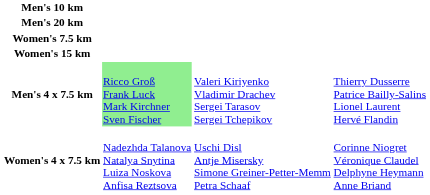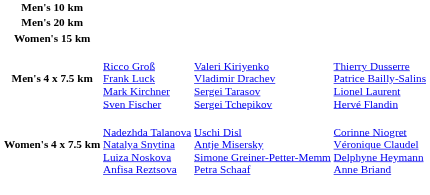- row: Women's 7.5 km
Men's 4 x 7.5 km | column 2: lightgreen background -> no background
